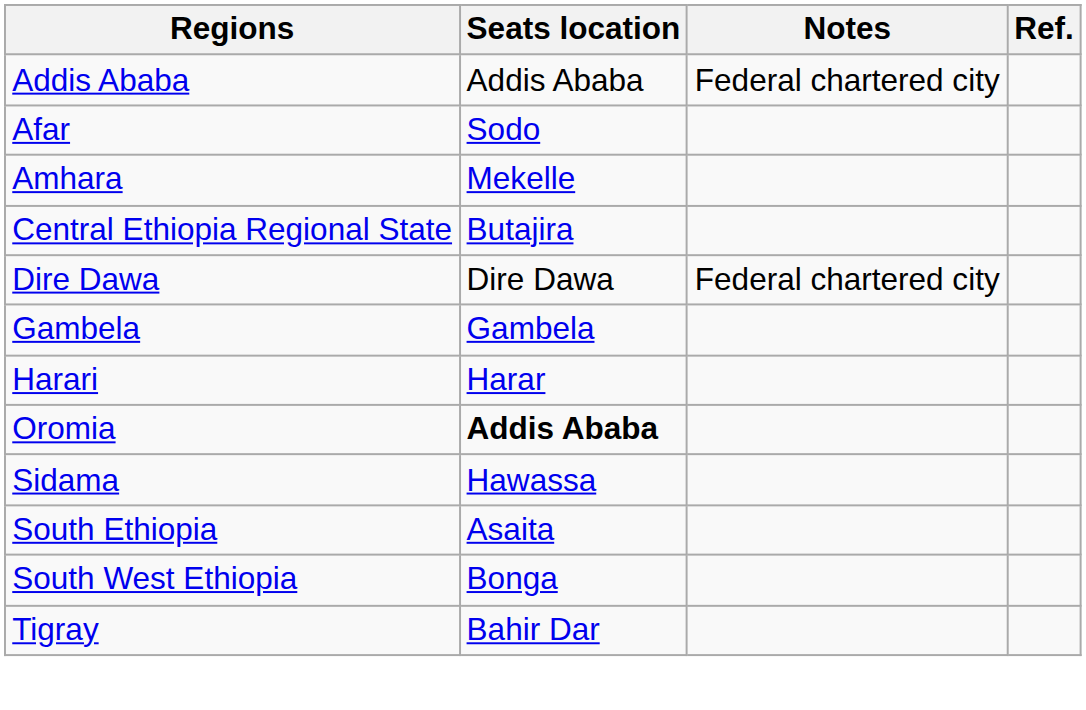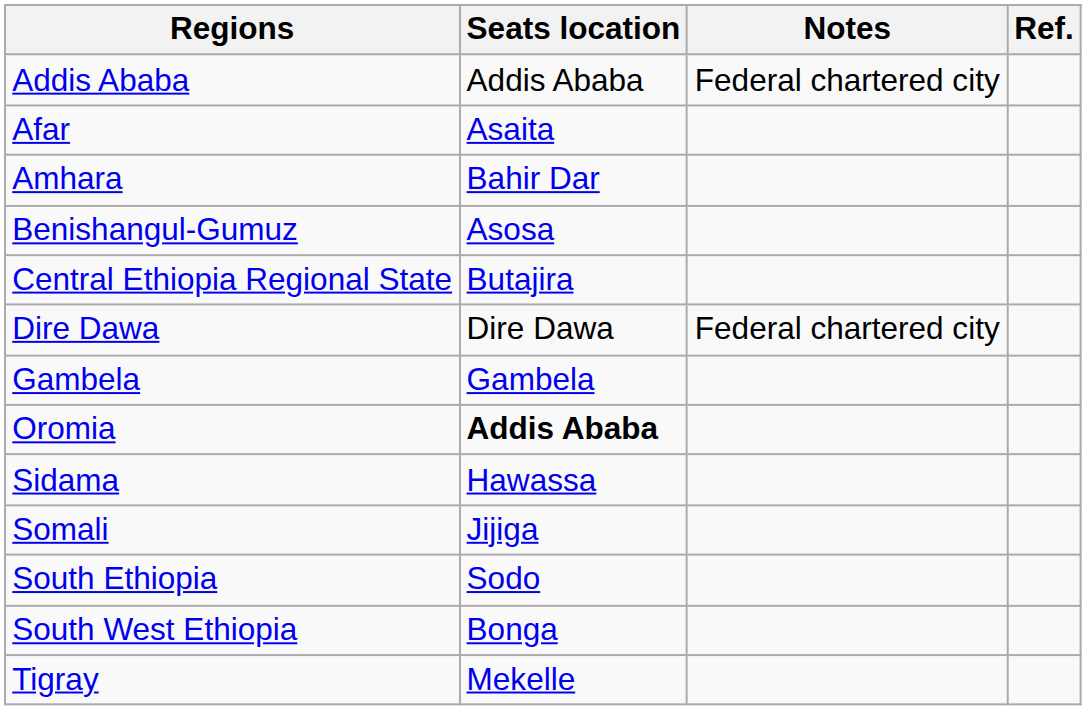Afar | Seats location: Sodo -> Asaita
Amhara | Seats location: Mekelle -> Bahir Dar
+ row: Benishangul-Gumuz | Asosa
- row: Harari | Harar
+ row: Somali | Jijiga
South Ethiopia | Seats location: Asaita -> Sodo
Tigray | Seats location: Bahir Dar -> Mekelle
